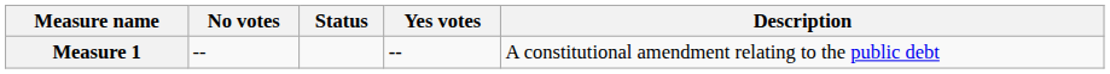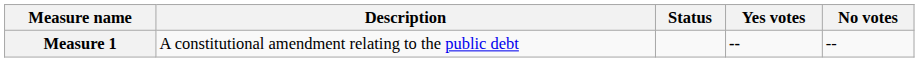columns swapped: Description <-> No votes
